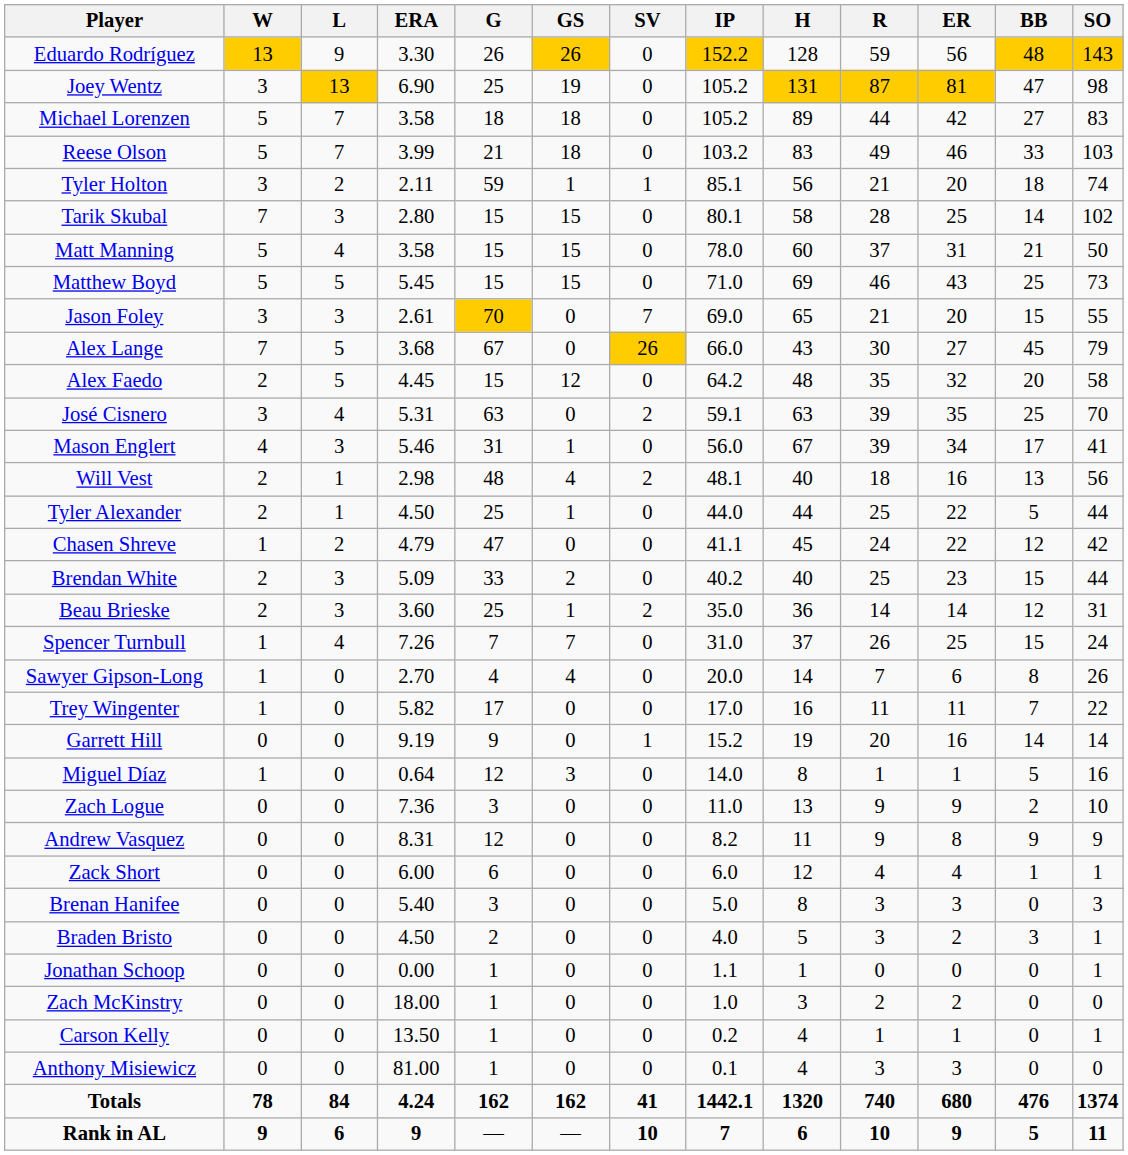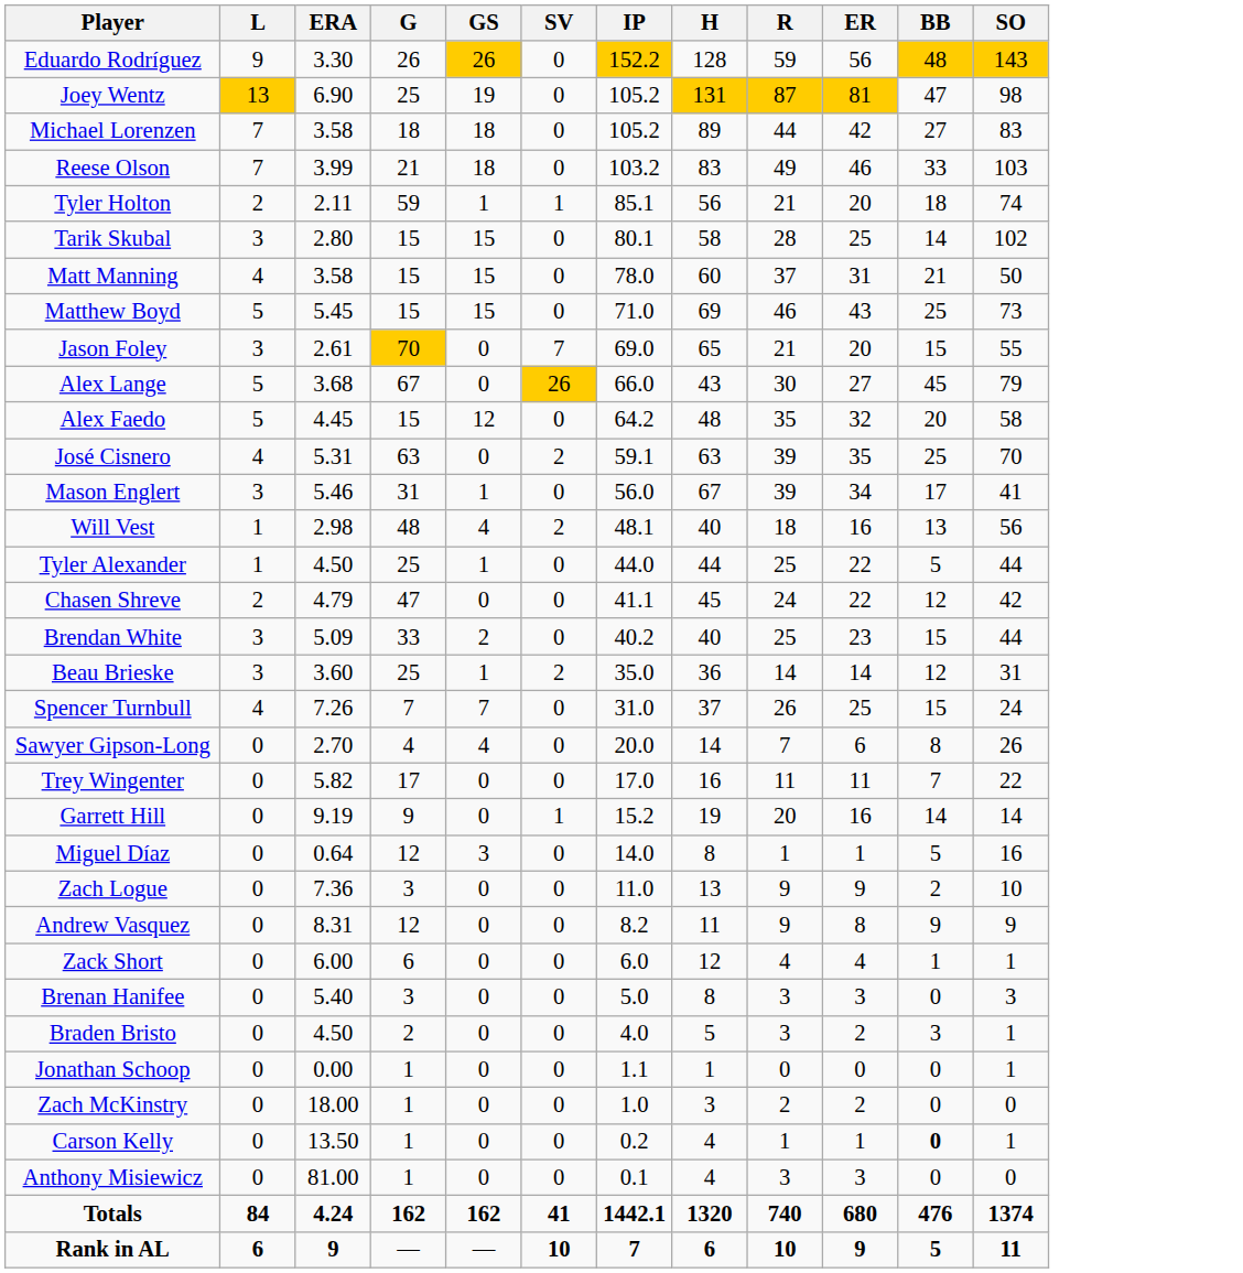- column: W | 13 | 3 | 5 | 5 | 3 | 7 | 5 | 5 | 3 | 7 | 2 | 3 | 4 | 2 | 2 | 1 | 2 | 2 | 1 | 1 | 1 | 0 | 1 | 0 | 0 | 0 | 0 | 0 | 0 | 0 | 0 | 0 | 78 | 9
Carson Kelly | BB: normal -> bold
